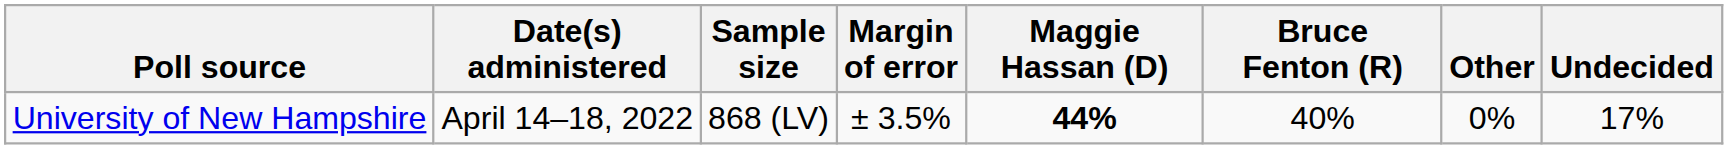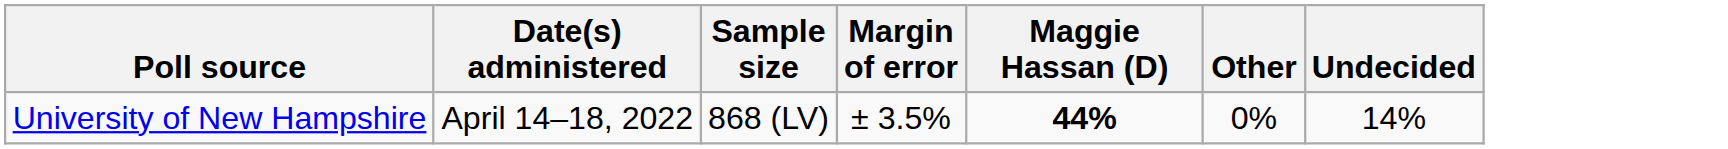- column: Bruce Fenton (R) | 40%
University of New Hampshire | Undecided: 17% -> 14%
